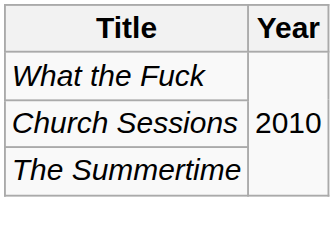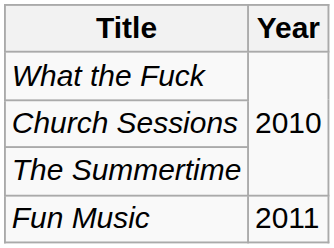+ row: Fun Music | 2011
